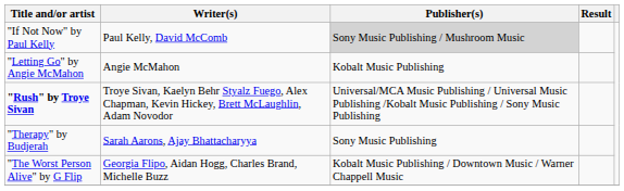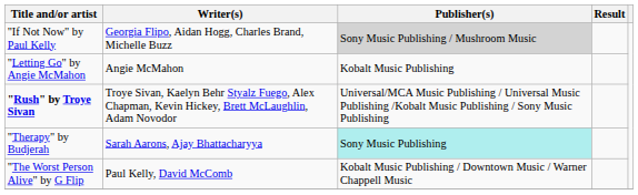"If Not Now" by Paul Kelly | Writer(s): Paul Kelly, David McComb -> Georgia Flipo, Aidan Hogg, Charles Brand, Michelle Buzz
"Therapy" by Budjerah | Publisher(s): no background -> paleturquoise background
"The Worst Person Alive" by G Flip | Writer(s): Georgia Flipo, Aidan Hogg, Charles Brand, Michelle Buzz -> Paul Kelly, David McComb
